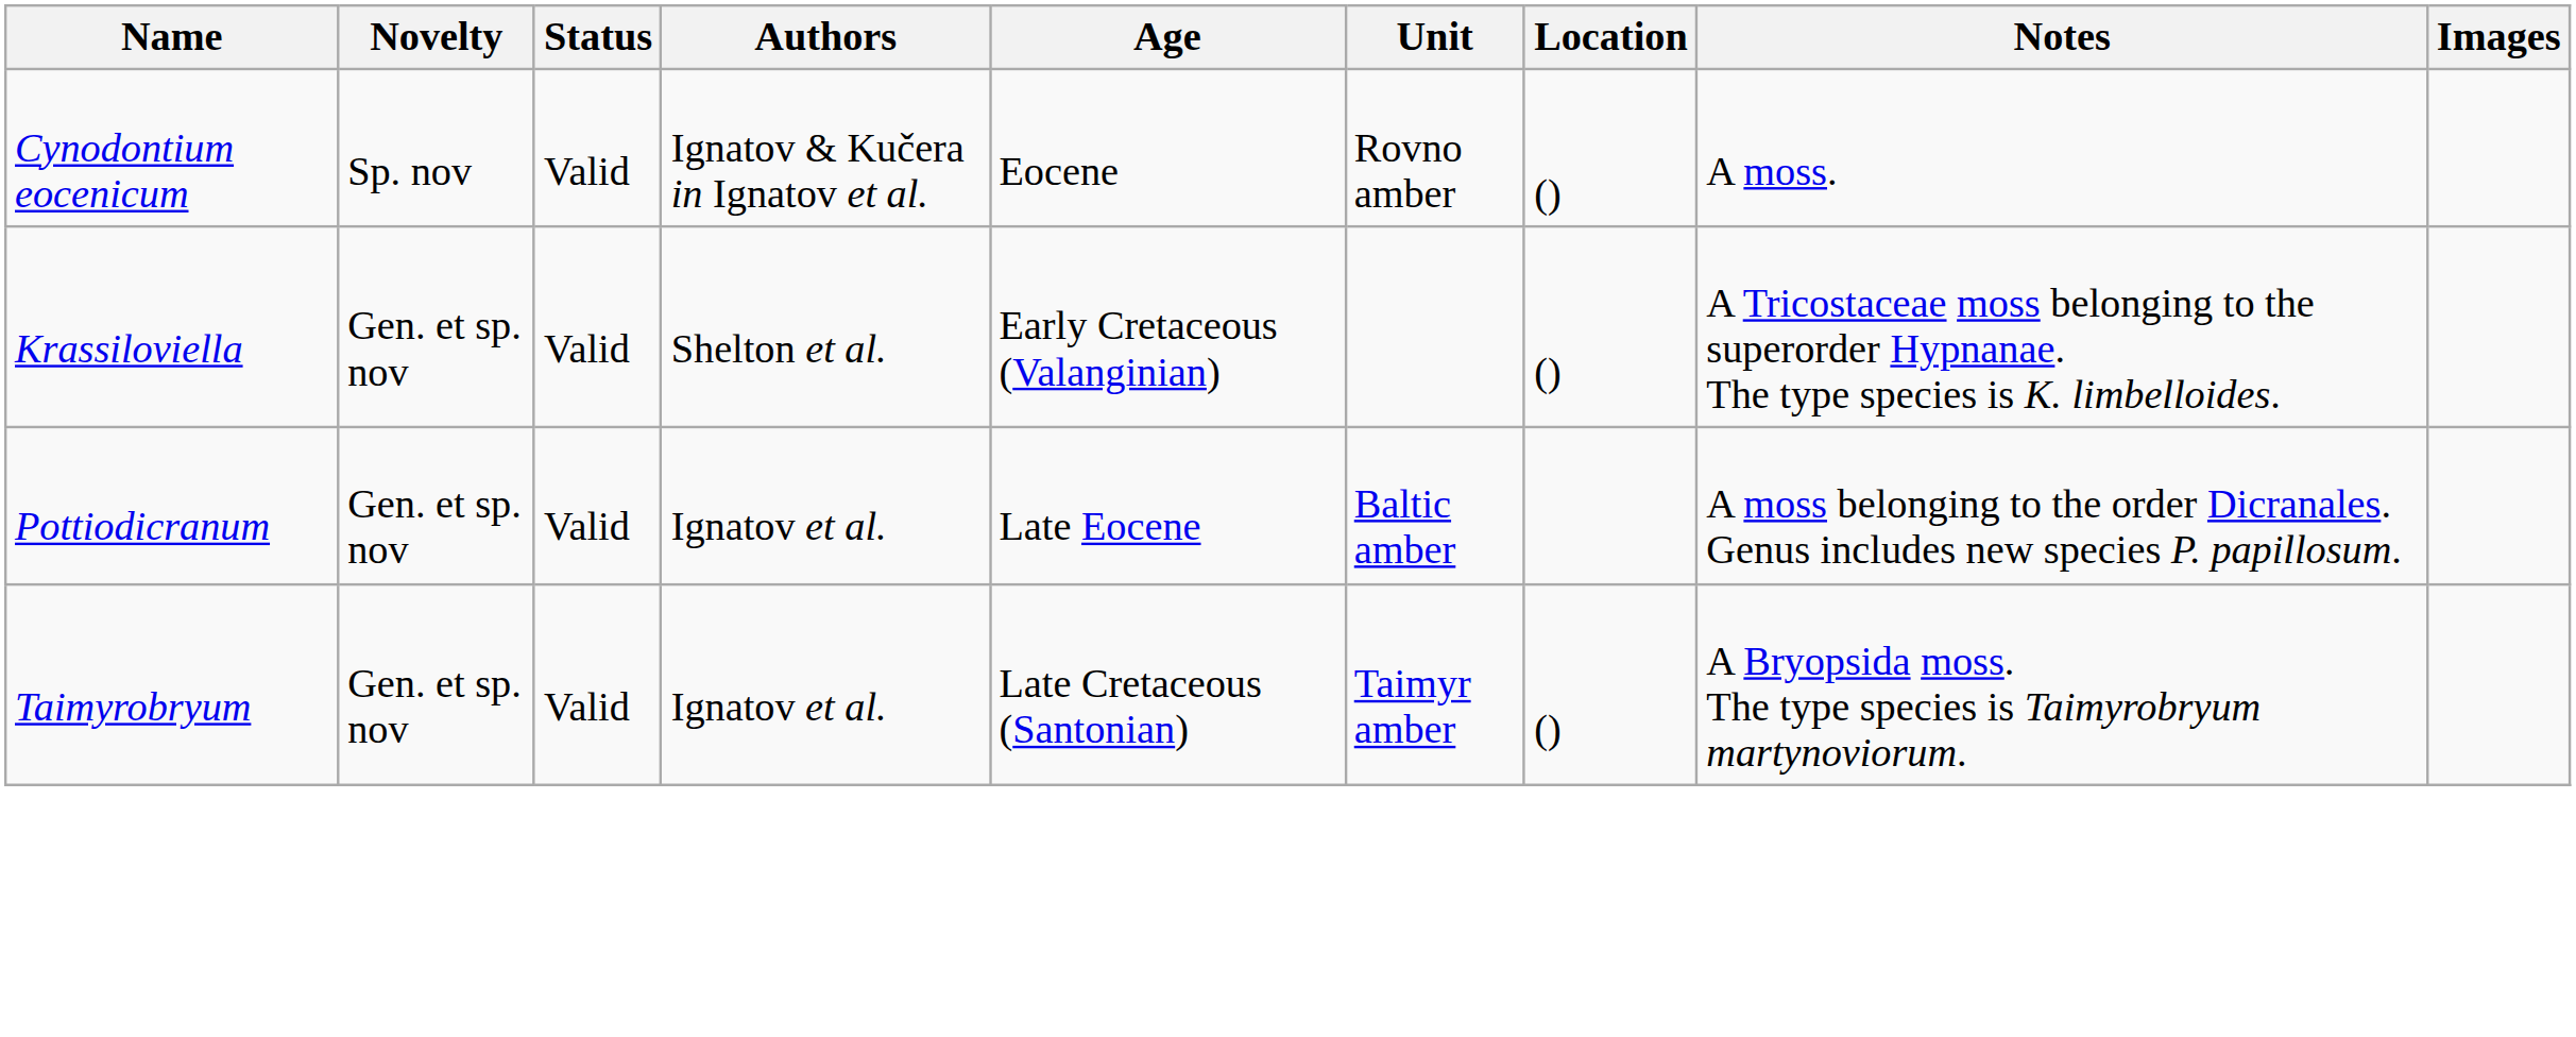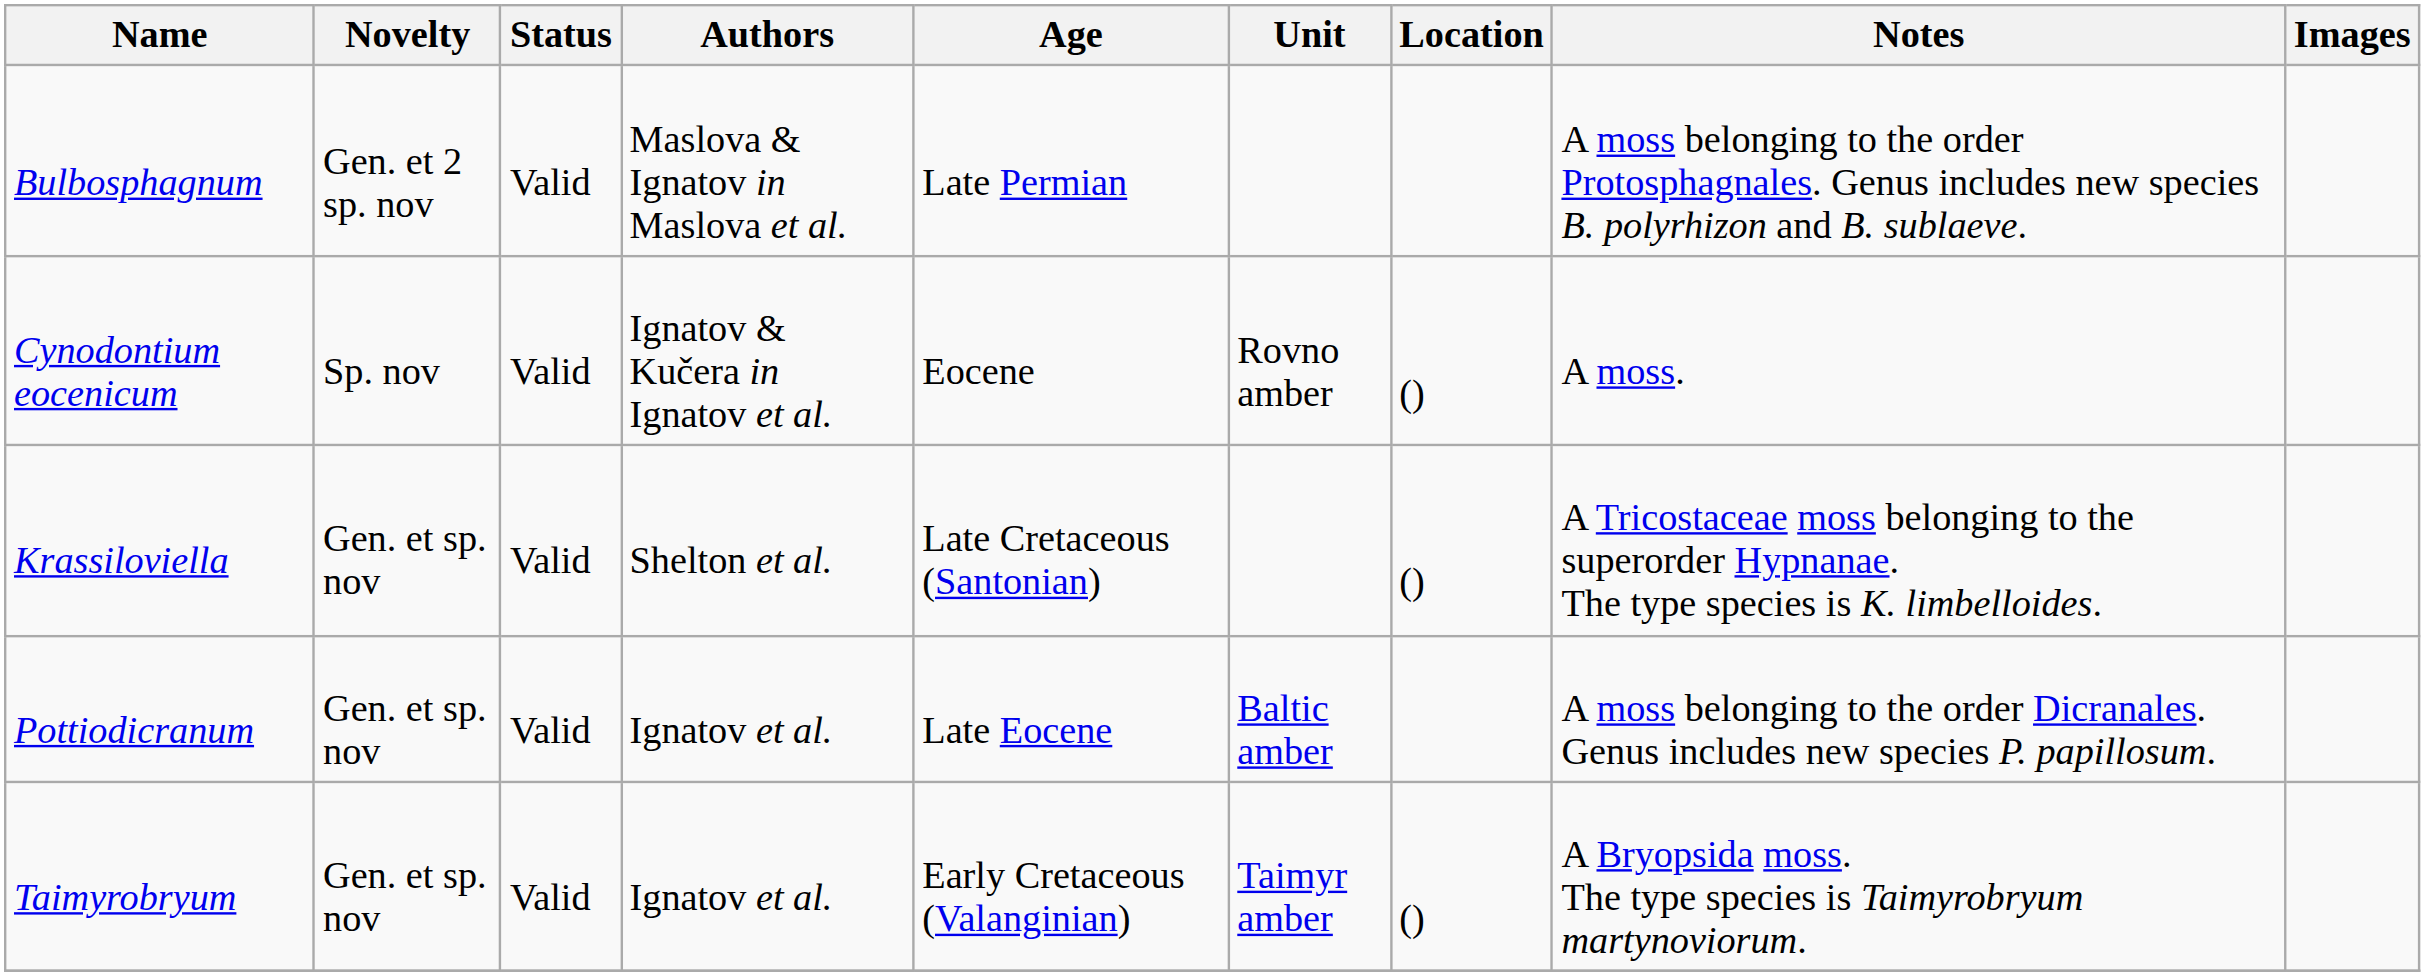+ row: Bulbosphagnum | Gen. et 2 sp. nov | Valid | Maslova & Ignatov in Maslova et al. | Late Permian | A moss belonging to the order Protosphagnales. Genus includes new species B. polyrhizon and B. sublaeve.
Krassiloviella | Age: Early Cretaceous (Valanginian) -> Late Cretaceous (Santonian)
Taimyrobryum | Age: Late Cretaceous (Santonian) -> Early Cretaceous (Valanginian)
